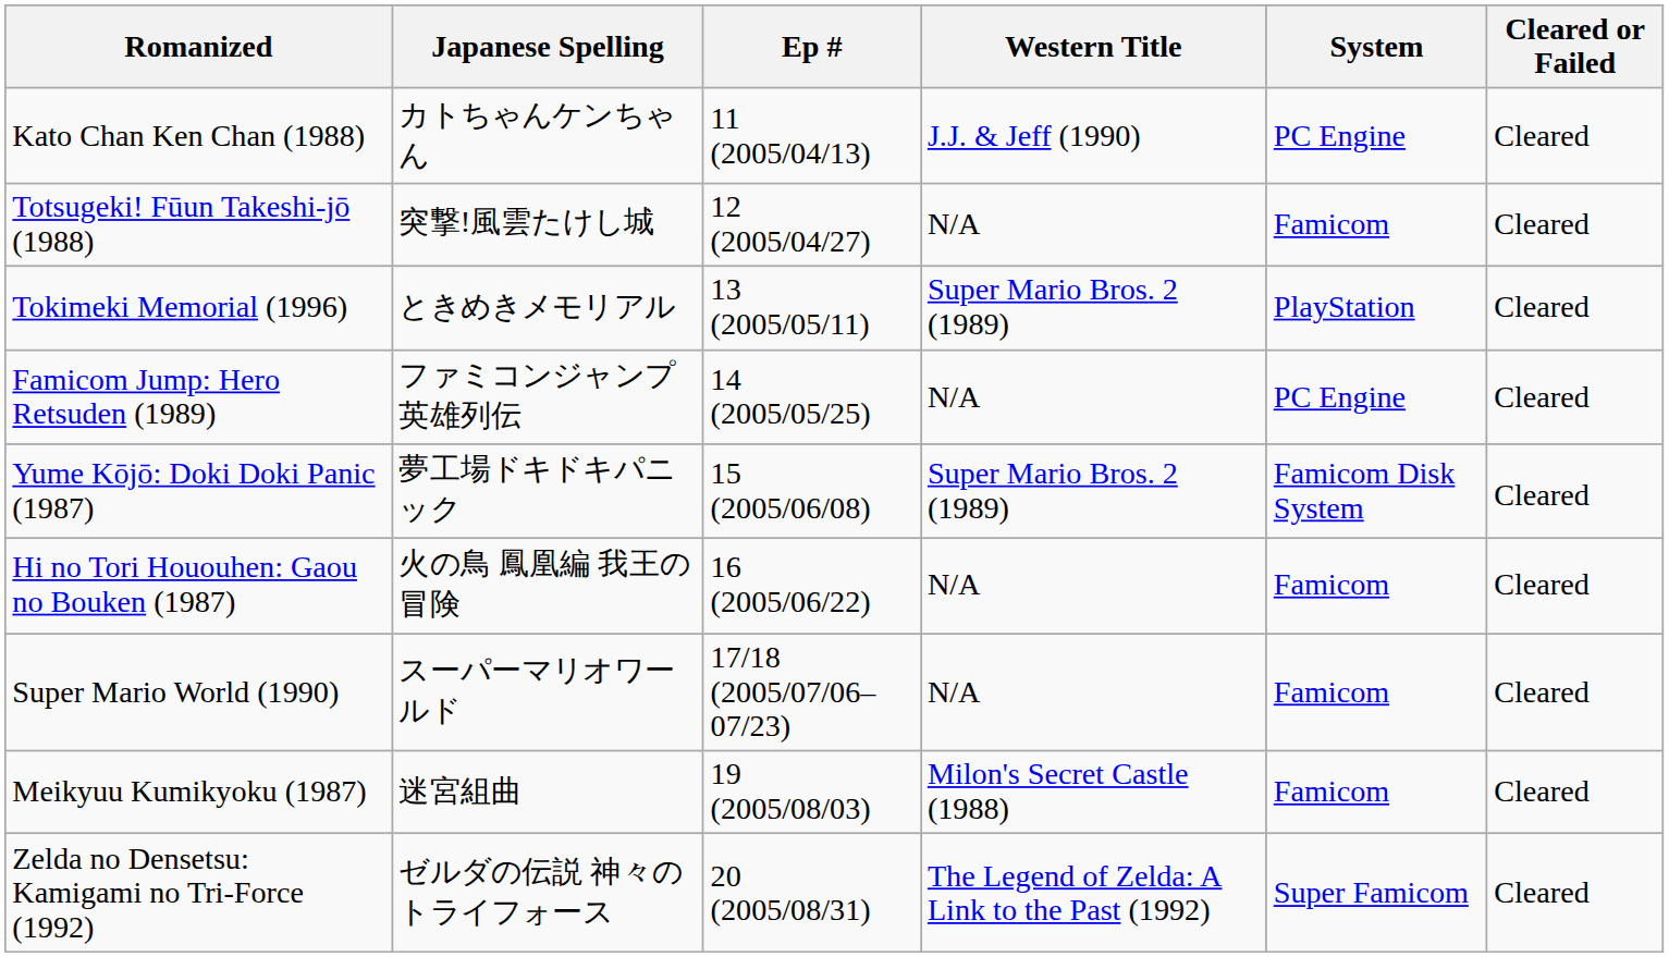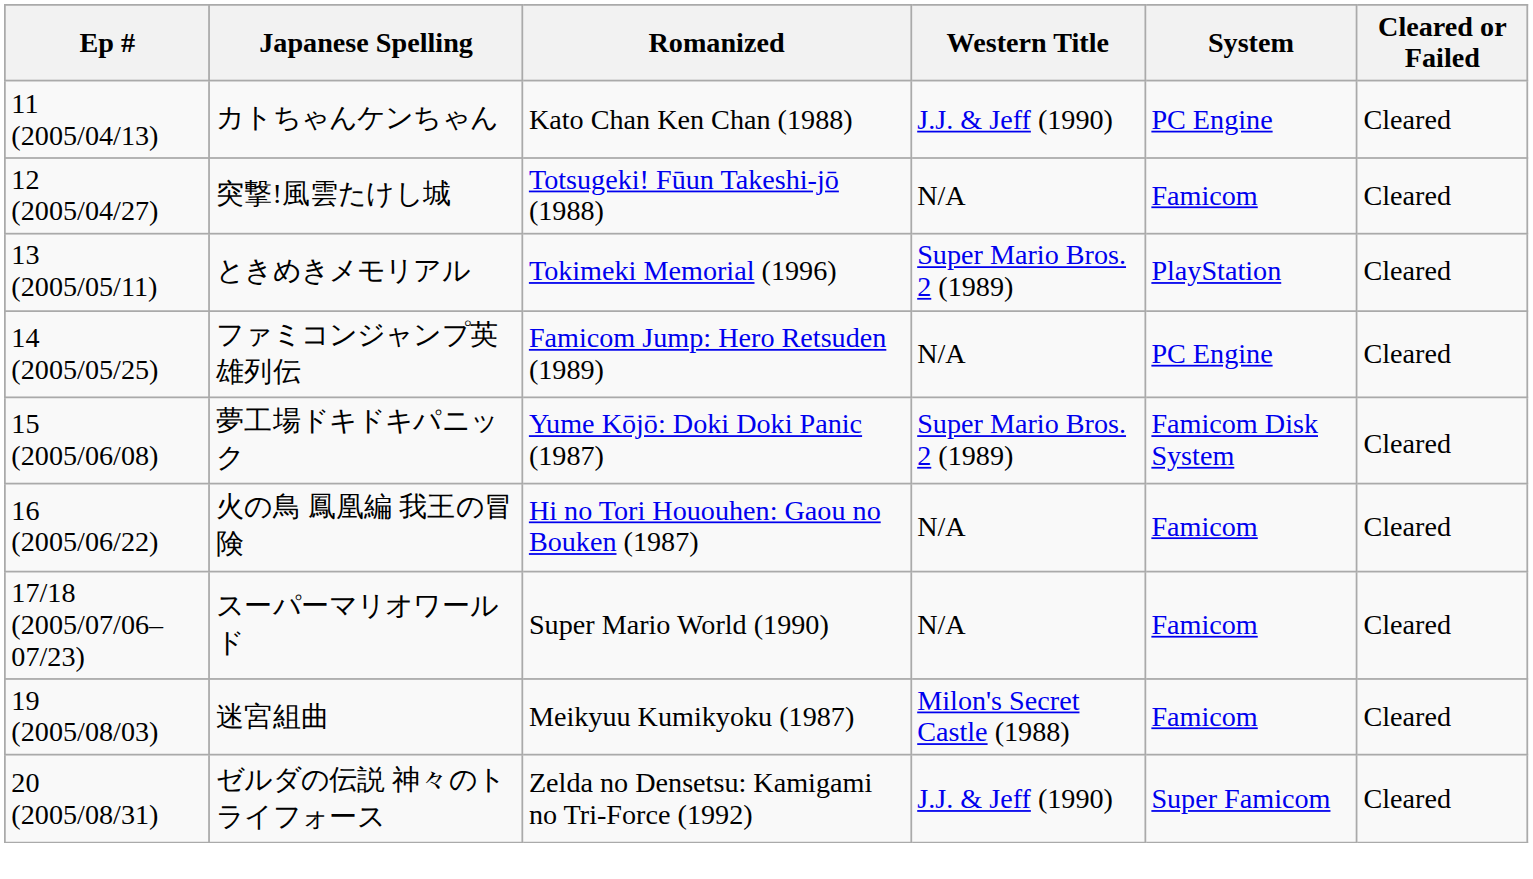columns swapped: Ep # <-> Romanized
ゼルダの伝説 神々のトライフォース | Western Title: The Legend of Zelda: A Link to the Past (1992) -> J.J. & Jeff (1990)
